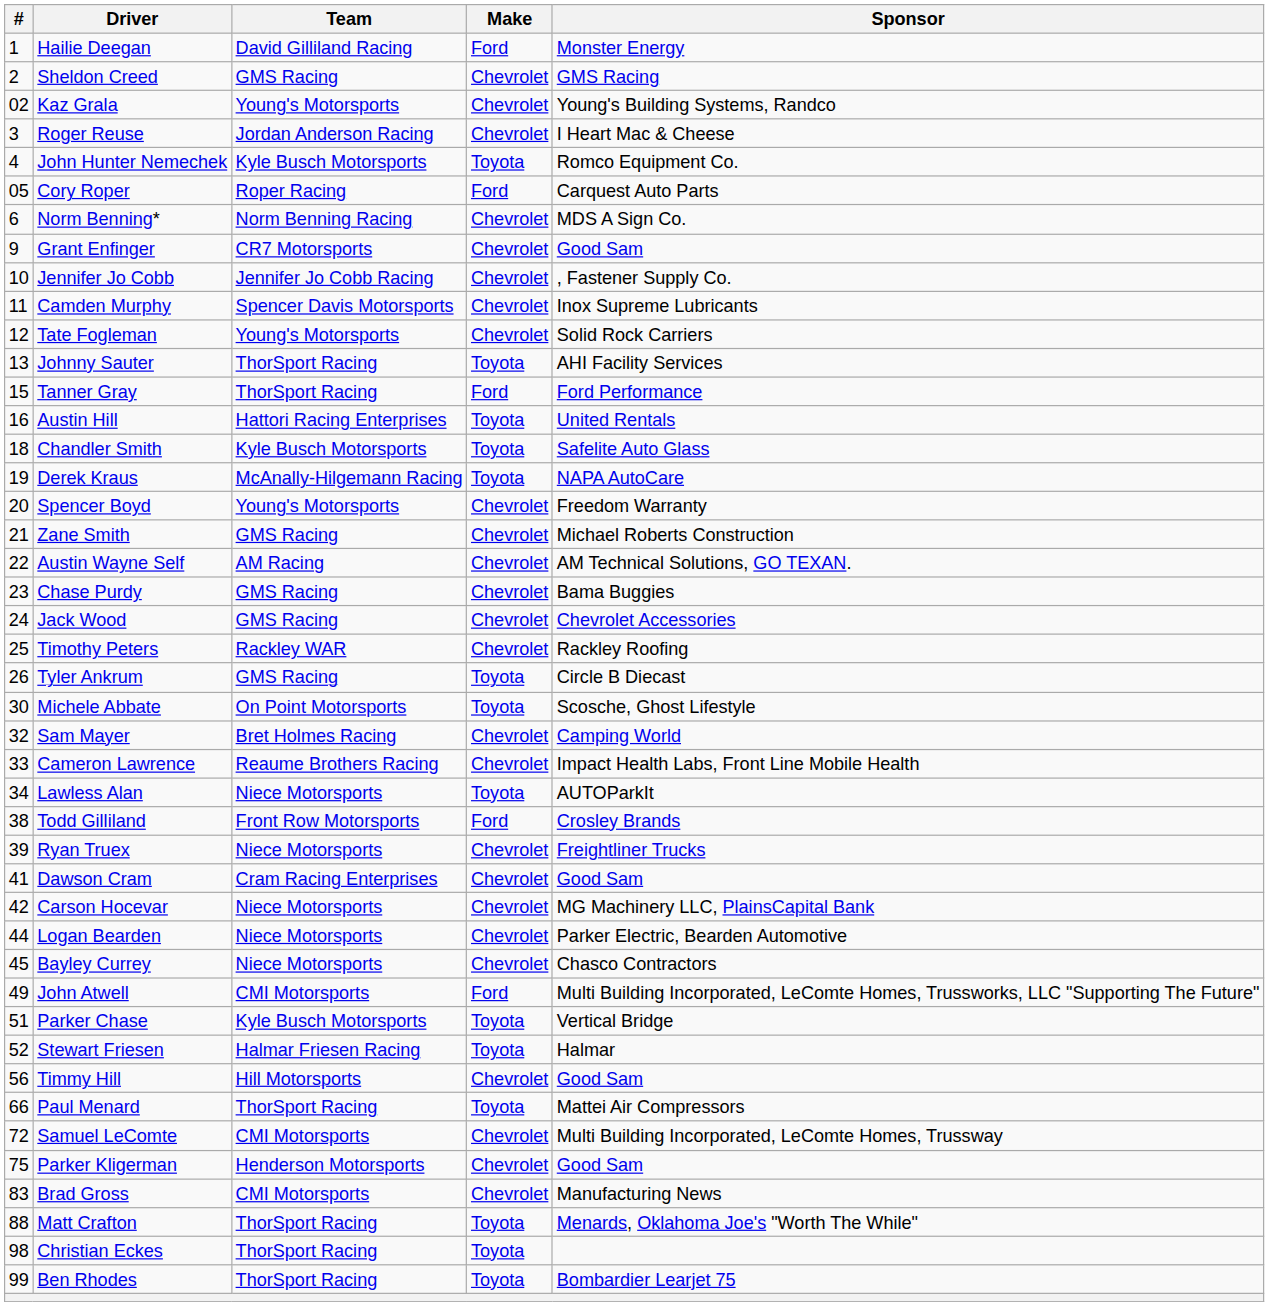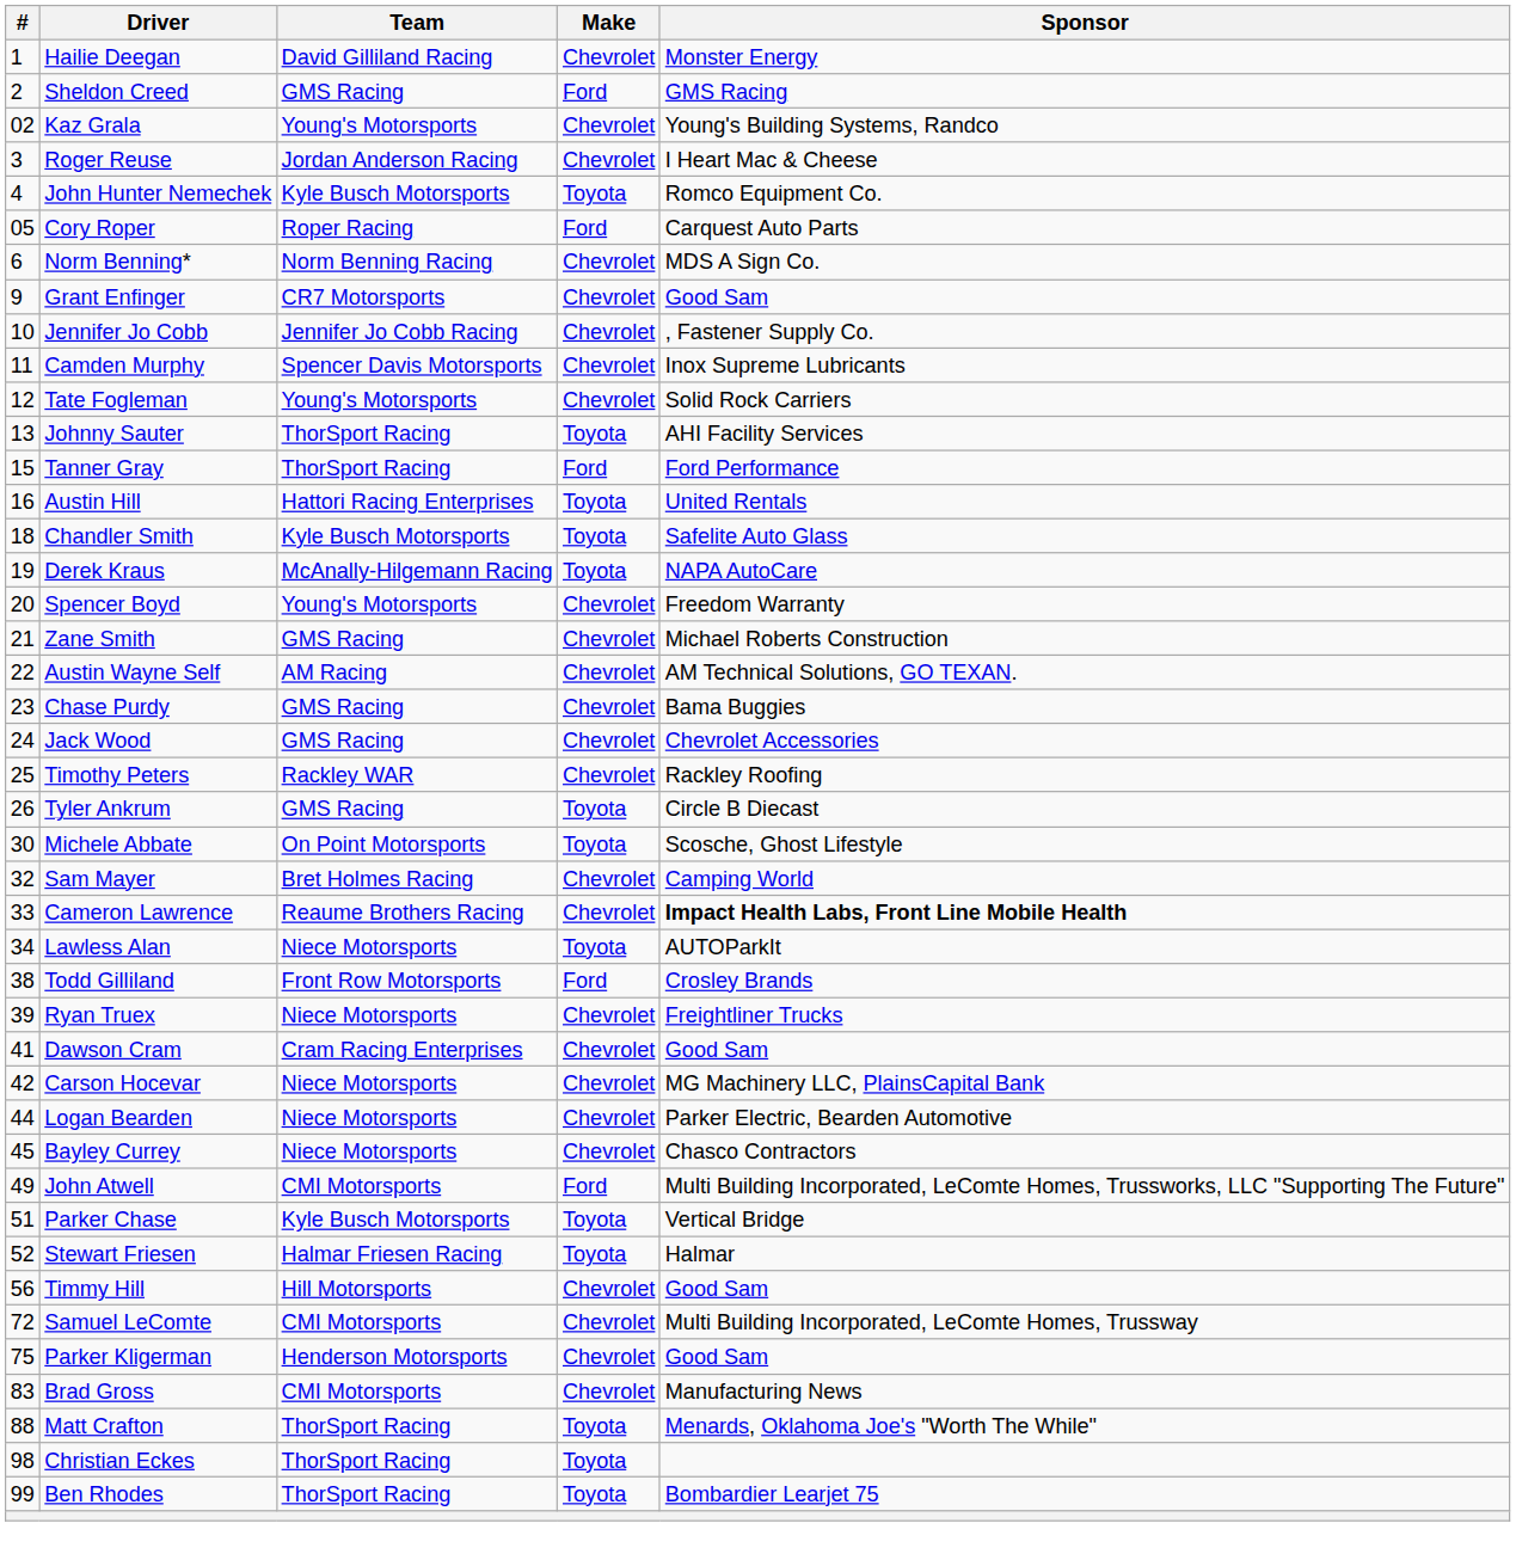Hailie Deegan | Make: Ford -> Chevrolet
Sheldon Creed | Make: Chevrolet -> Ford
Cameron Lawrence | Sponsor: normal -> bold
- row: 66 | Paul Menard | ThorSport Racing | Toyota | Mattei Air Compressors
